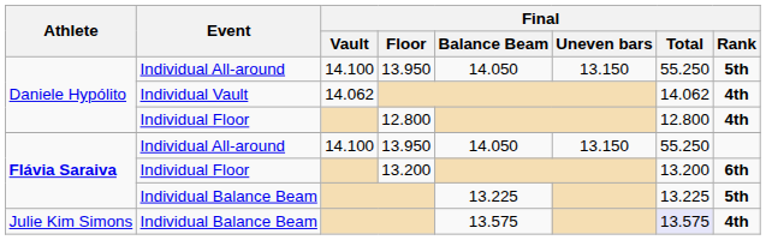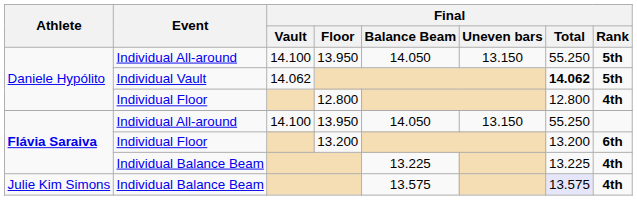Individual Vault | Final / Total: normal -> bold
Individual Vault | Final / Rank: 4th -> 5th
Flávia Saraiva / Individual Balance Beam | Final / Rank: 5th -> 4th
